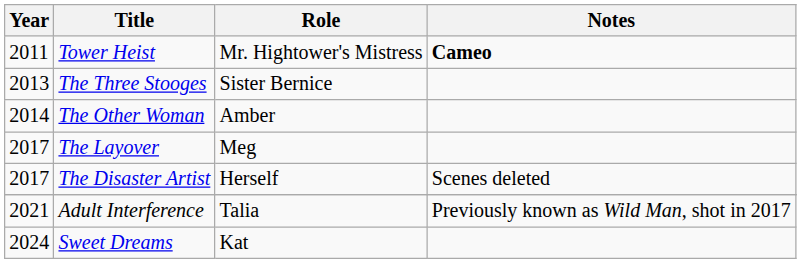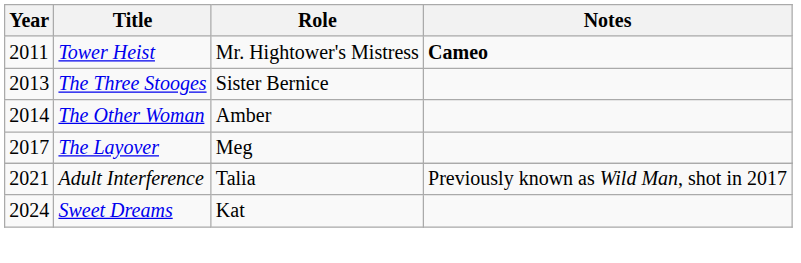- row: 2017 | The Disaster Artist | Herself | Scenes deleted
